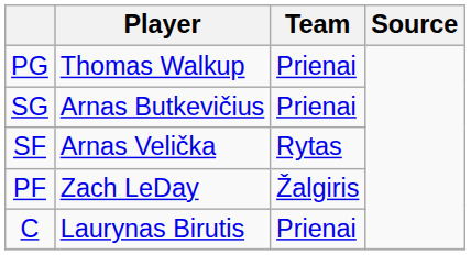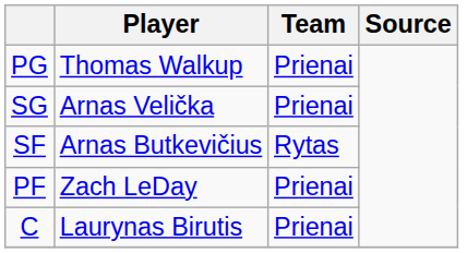SG | Player: Arnas Butkevičius -> Arnas Velička
SF | Player: Arnas Velička -> Arnas Butkevičius
PF | Team: Žalgiris -> Prienai
